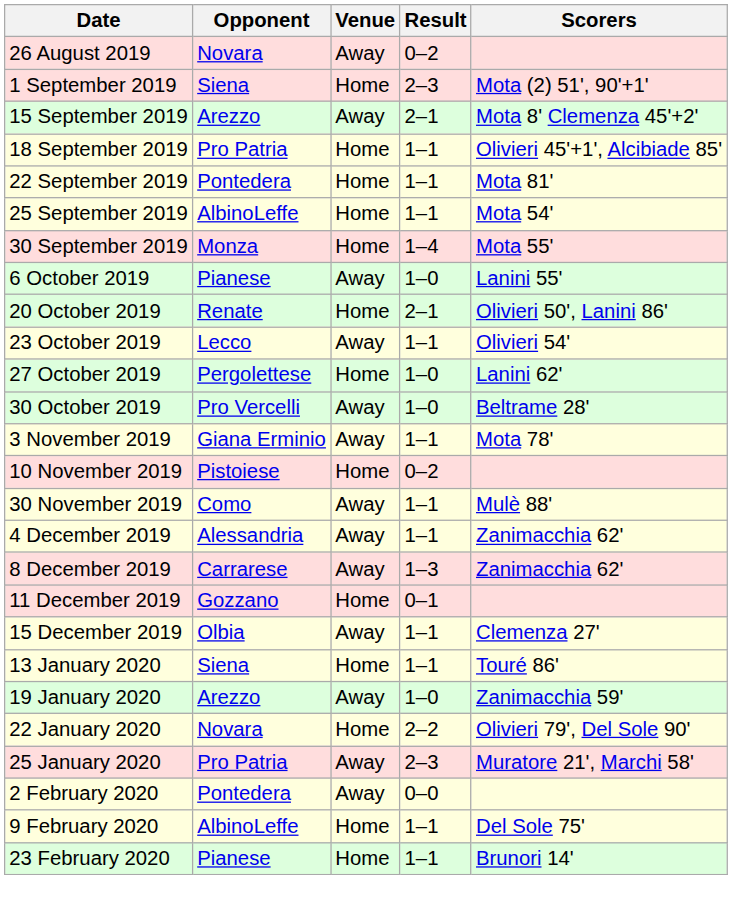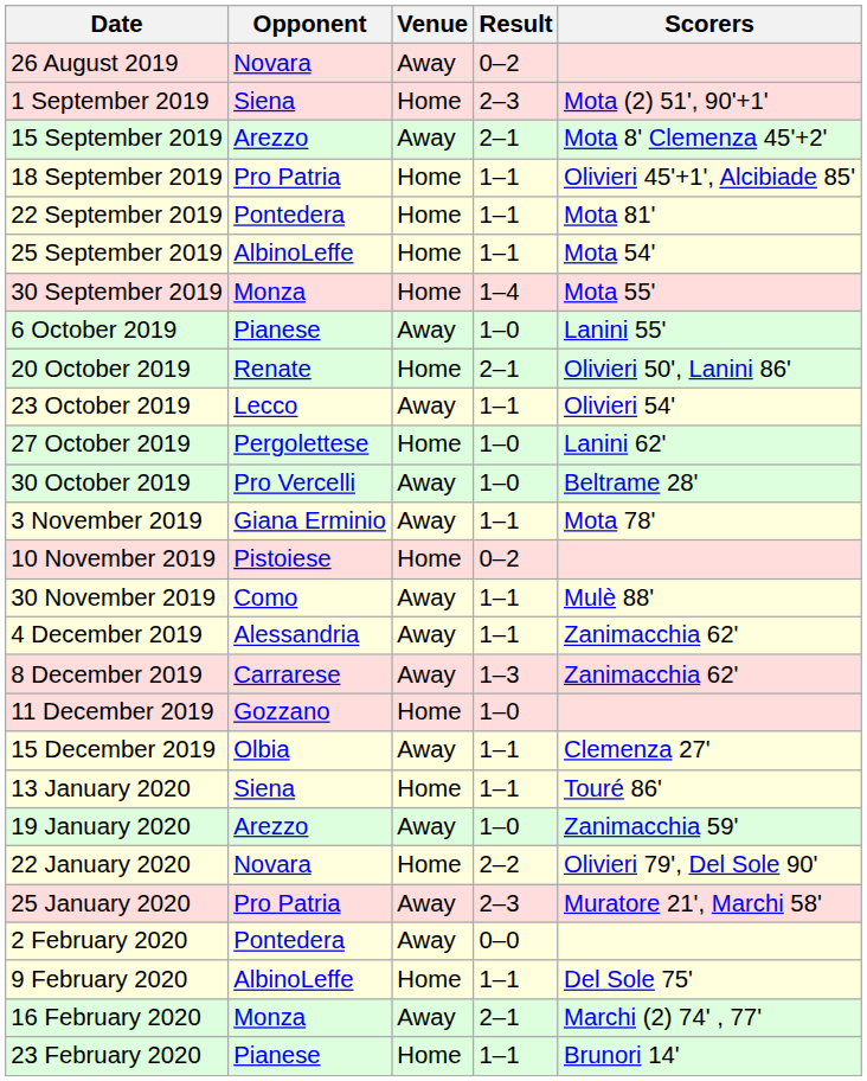11 December 2019 | Result: 0–1 -> 1–0
+ row: 16 February 2020 | Monza | Away | 2–1 | Marchi (2) 74' , 77'
